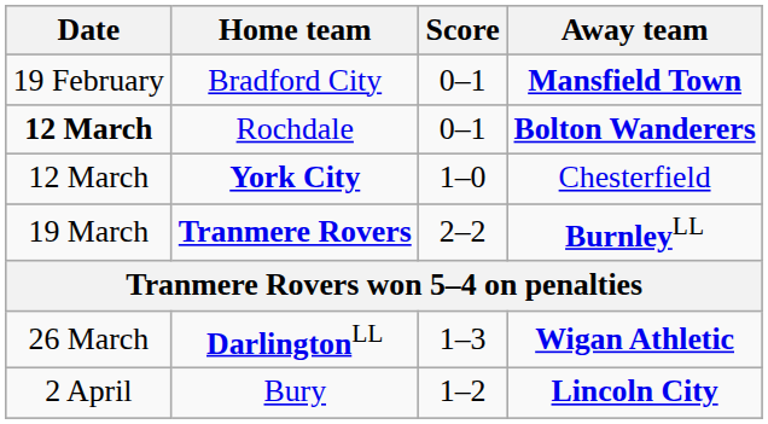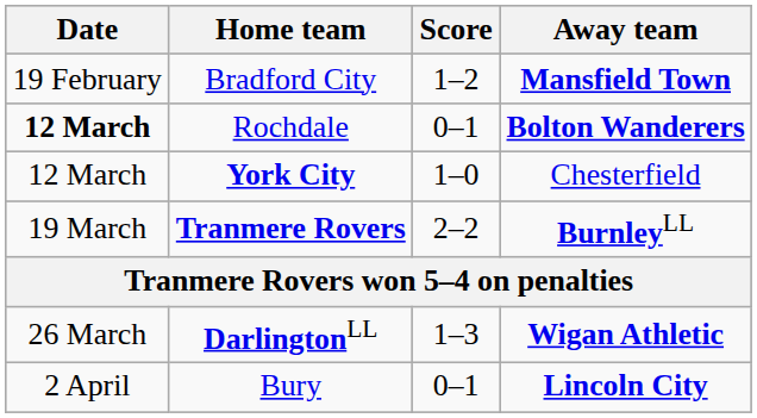Bradford City | Score: 0–1 -> 1–2
Bury | Score: 1–2 -> 0–1
